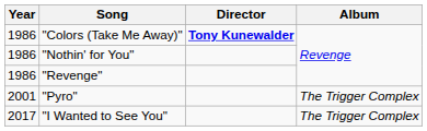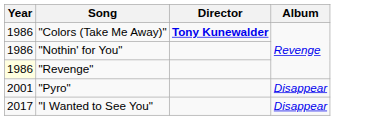"Revenge" | Year: no background -> lightyellow background
"Pyro" | Album: The Trigger Complex -> Disappear
"I Wanted to See You" | Album: The Trigger Complex -> Disappear
